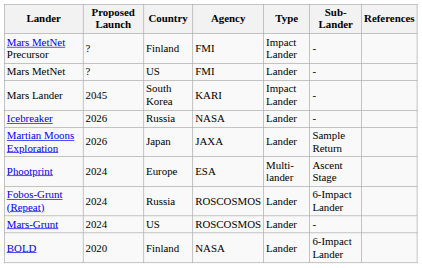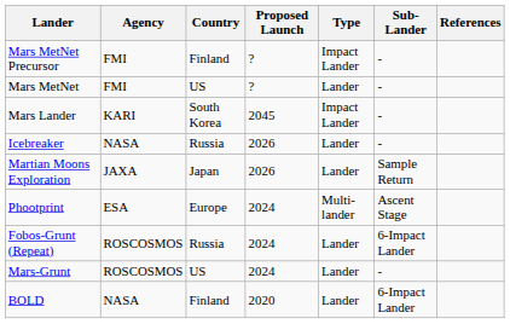columns swapped: Proposed Launch <-> Agency
